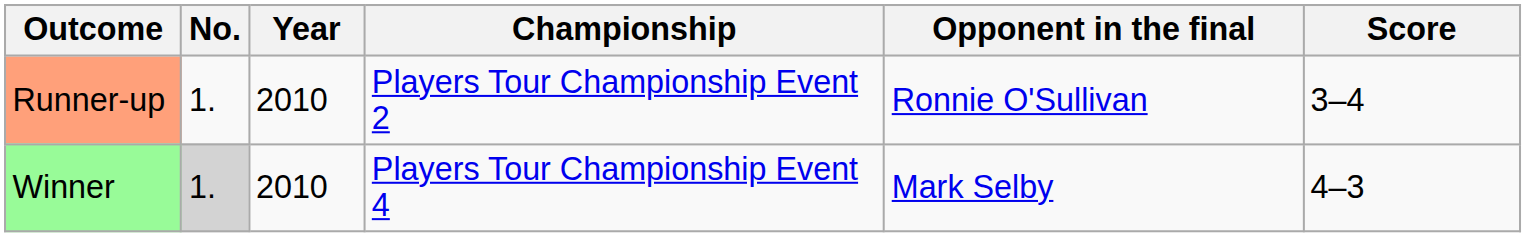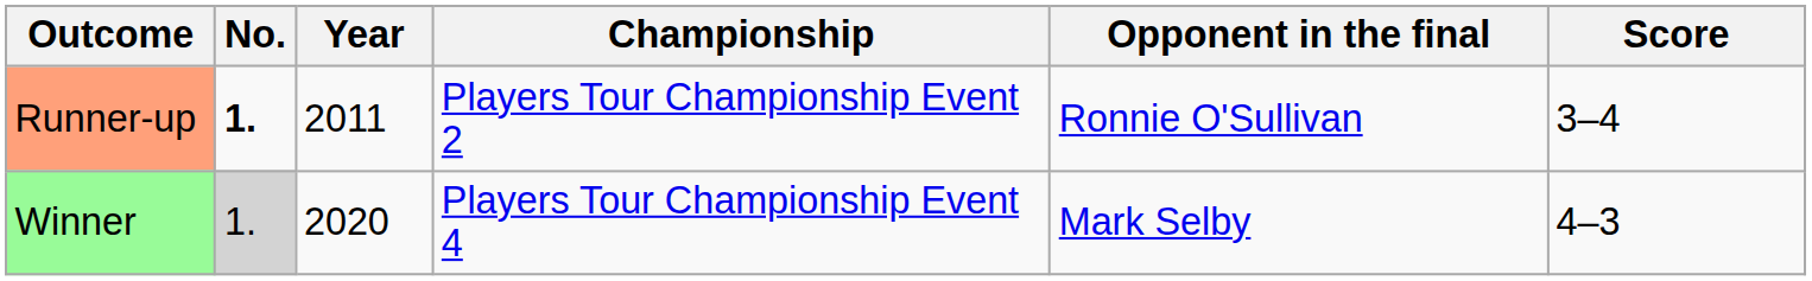Runner-up | No.: normal -> bold
Runner-up | Year: 2010 -> 2011
Winner | Year: 2010 -> 2020
